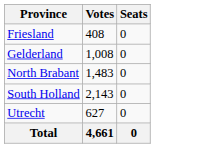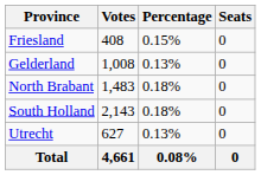+ column: Percentage | 0.15% | 0.13% | 0.18% | 0.18% | 0.13% | 0.08%
